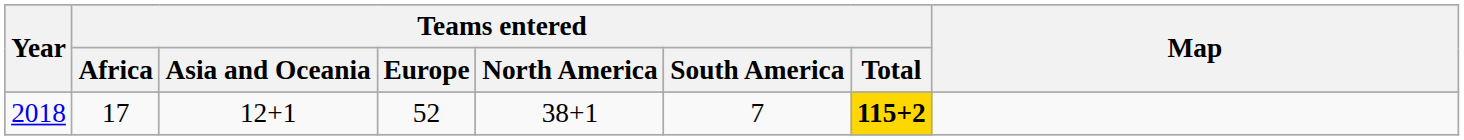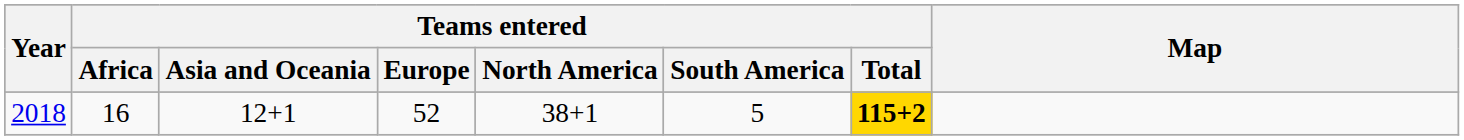2018 | Teams entered / Africa: 17 -> 16
2018 | Teams entered / South America: 7 -> 5
